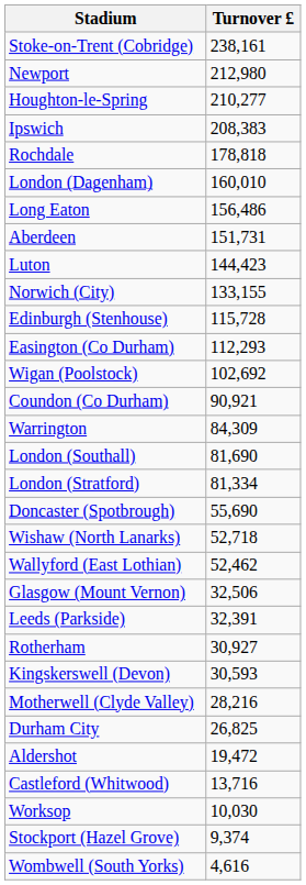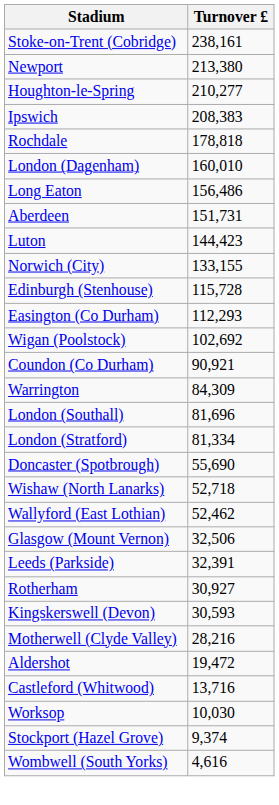Newport | Turnover £: 212,980 -> 213,380
London (Southall) | Turnover £: 81,690 -> 81,696
- row: Durham City | 26,825
